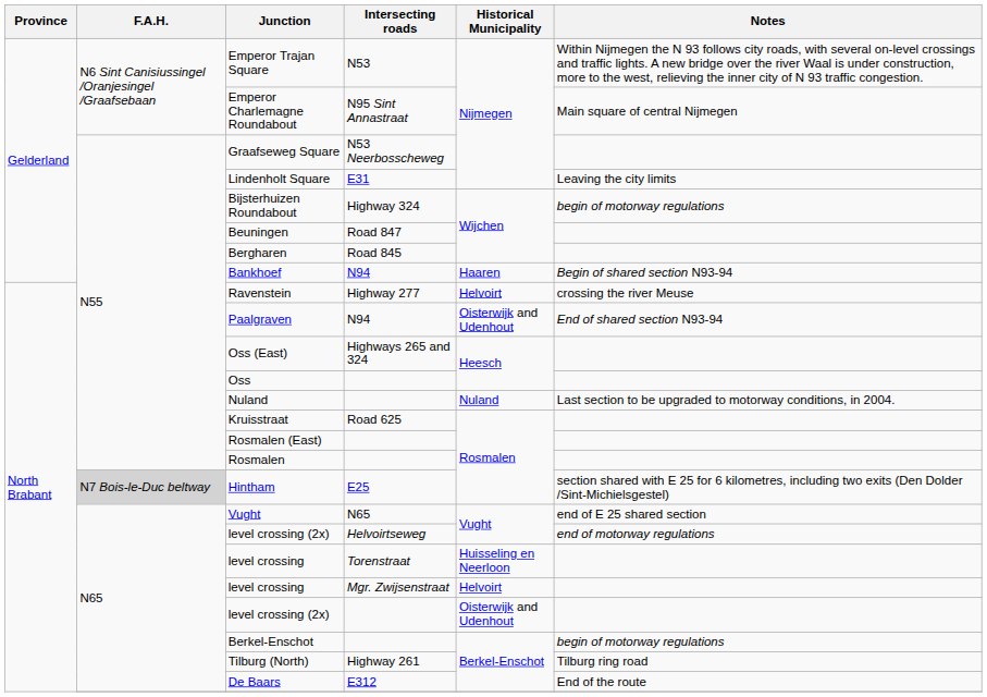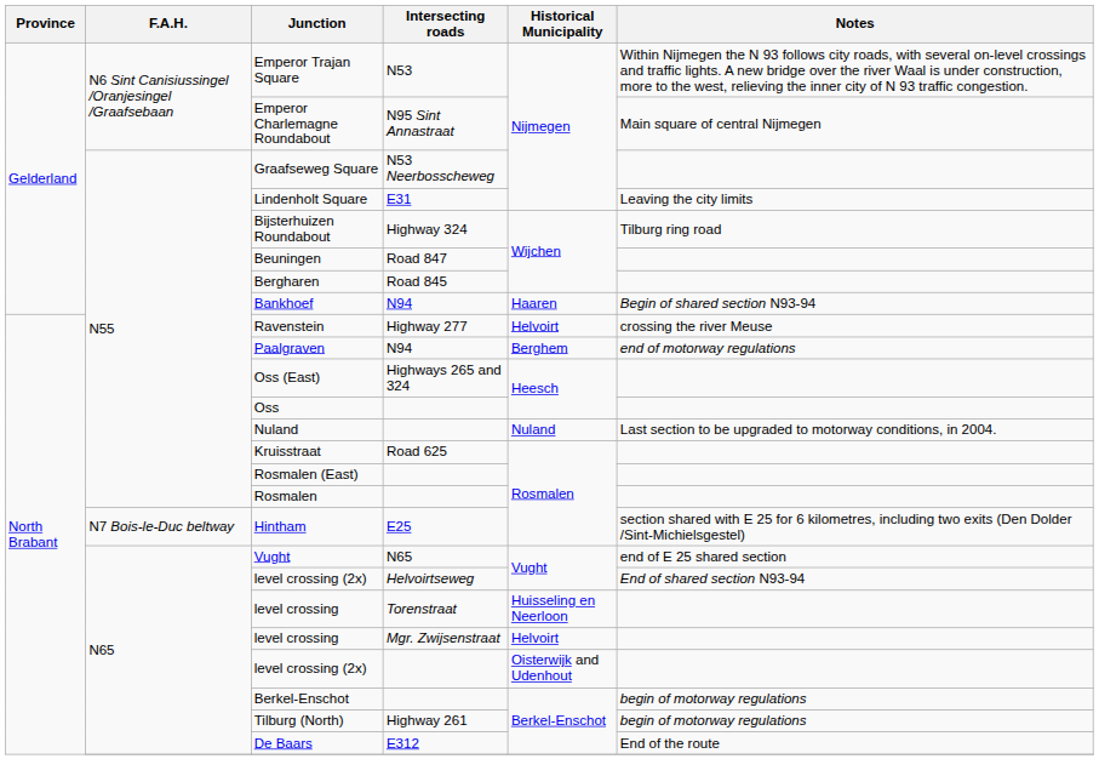Bijsterhuizen Roundabout | Notes: begin of motorway regulations -> Tilburg ring road
Paalgraven | Historical Municipality: Oisterwijk and Udenhout -> Berghem
Paalgraven | Notes: End of shared section N93-94 -> end of motorway regulations
Hintham | F.A.H.: lightgrey background -> no background
level crossing (2x) / Helvoirtseweg | Notes: end of motorway regulations -> End of shared section N93-94
Tilburg (North) | Notes: Tilburg ring road -> begin of motorway regulations
